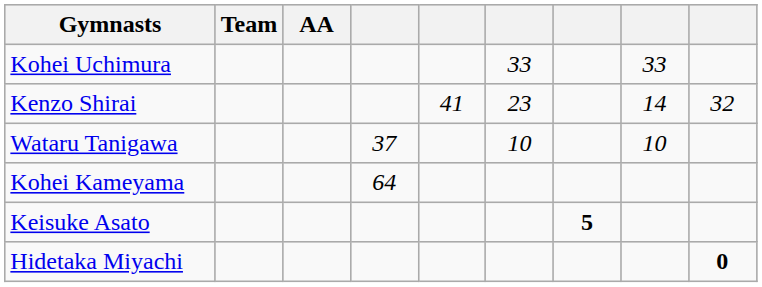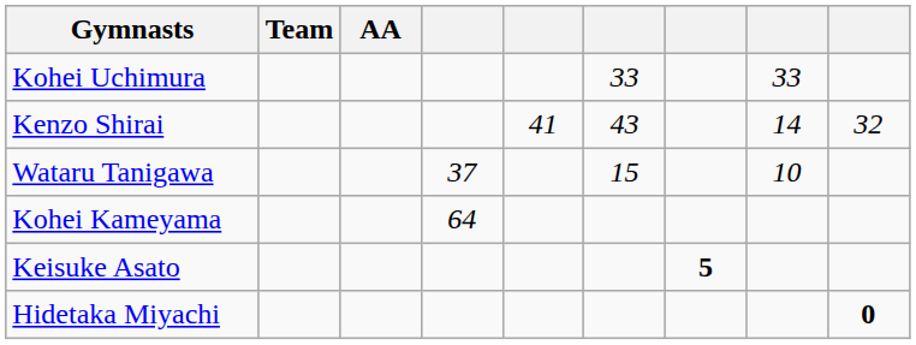Kenzo Shirai | column 6: 23 -> 43
Wataru Tanigawa | column 6: 10 -> 15
